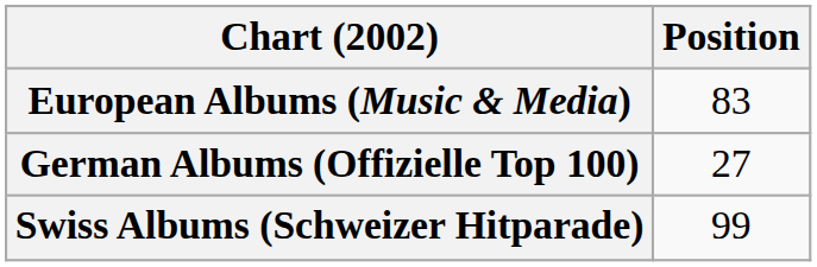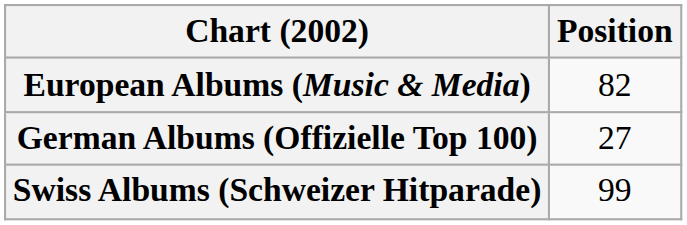European Albums (Music & Media) | Position: 83 -> 82
